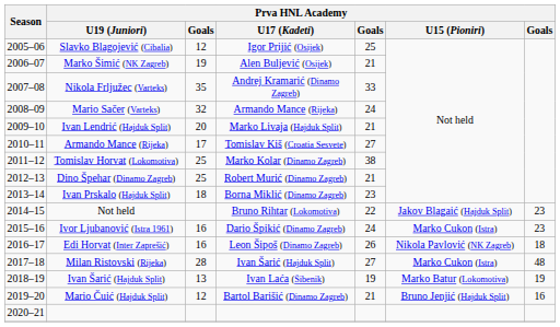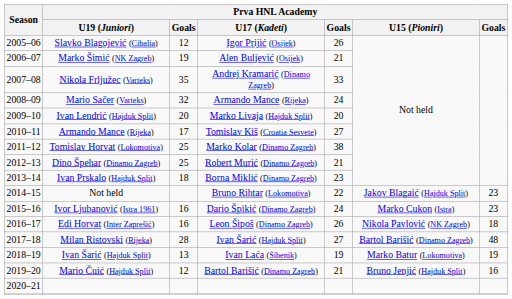Slavko Blagojević (Cibalia) | column 5: 25 -> 26
Ivan Lendrić (Hajduk Split) | column 5: 21 -> 20
Milan Ristovski (Rijeka) | Prva HNL Academy / U15 (Pioniri): Marko Cukon (Istra) -> Bartol Barišić (Dinamo Zagreb)
